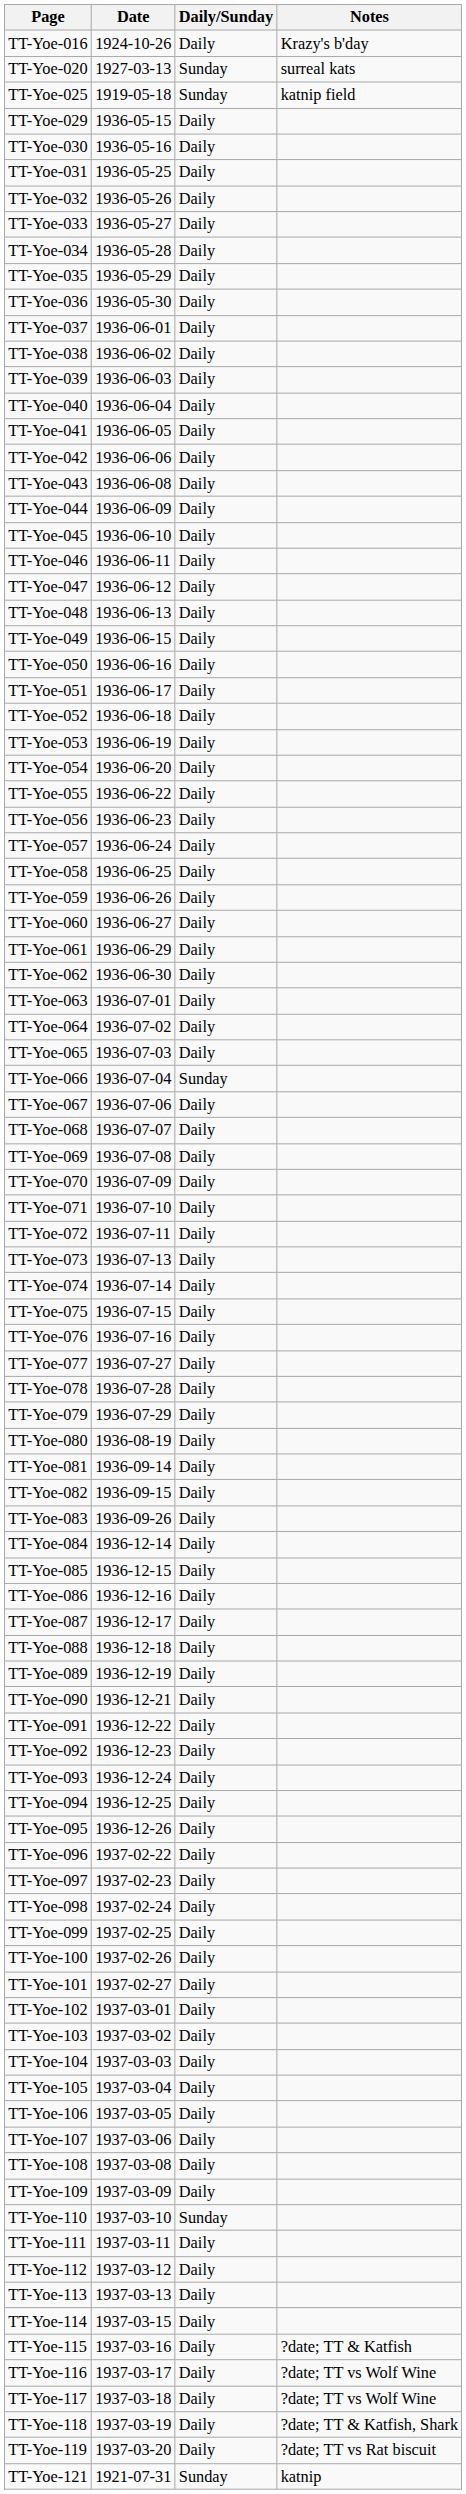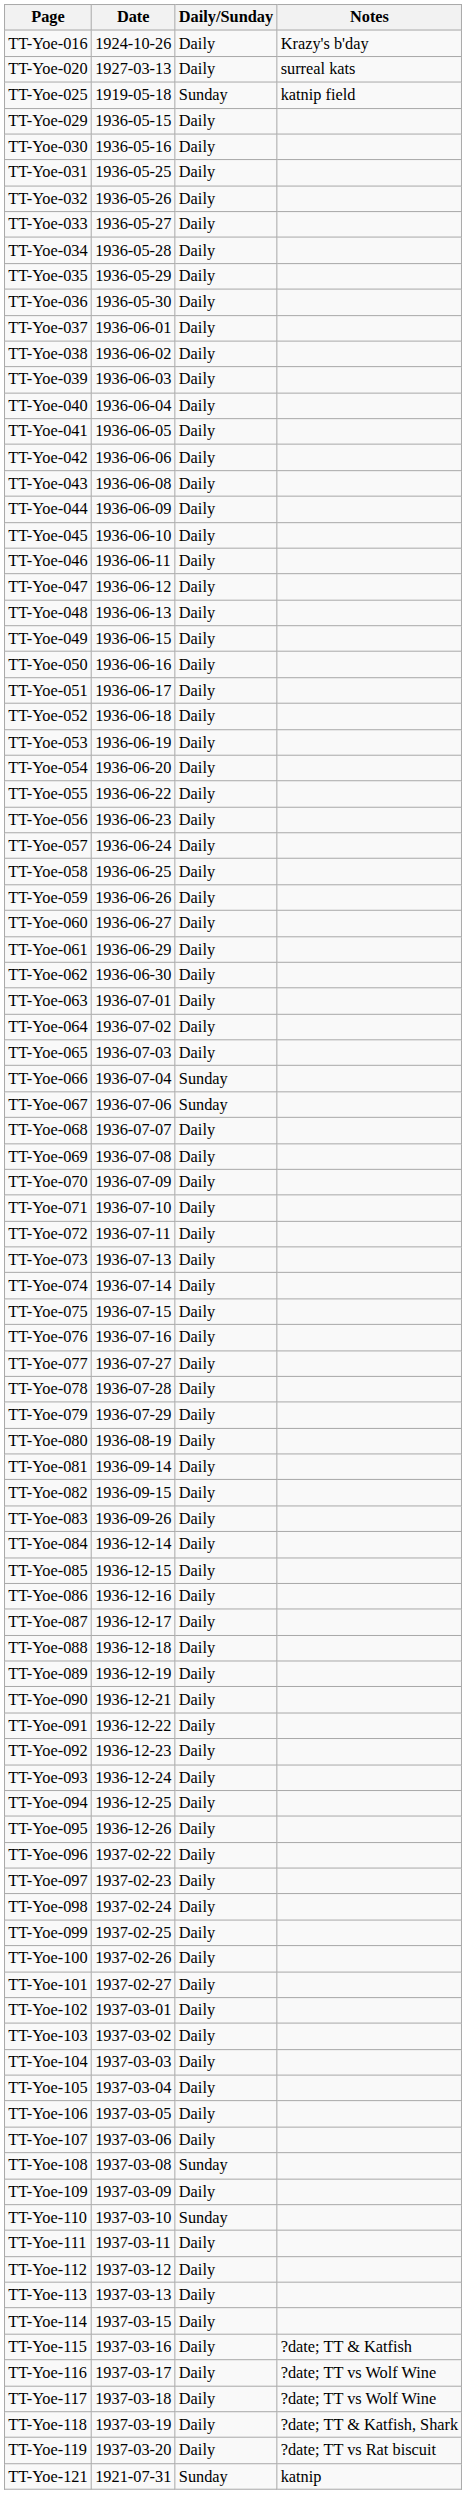TT-Yoe-020 | Daily/Sunday: Sunday -> Daily
TT-Yoe-067 | Daily/Sunday: Daily -> Sunday
TT-Yoe-108 | Daily/Sunday: Daily -> Sunday
